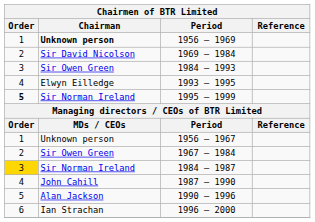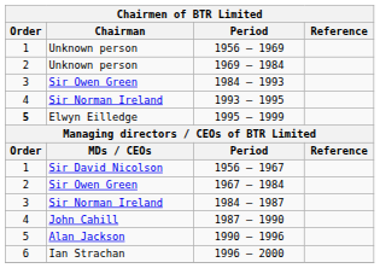1956 – 1969 | Chairman: bold -> normal
1969 – 1984 | Chairman: Sir David Nicolson -> Unknown person
1993 – 1995 | Chairman: Elwyn Eilledge -> Sir Norman Ireland
1995 – 1999 | Chairman: Sir Norman Ireland -> Elwyn Eilledge
1956 – 1967 | Chairman: Unknown person -> Sir David Nicolson
1984 – 1987 | Order: gold background -> no background
